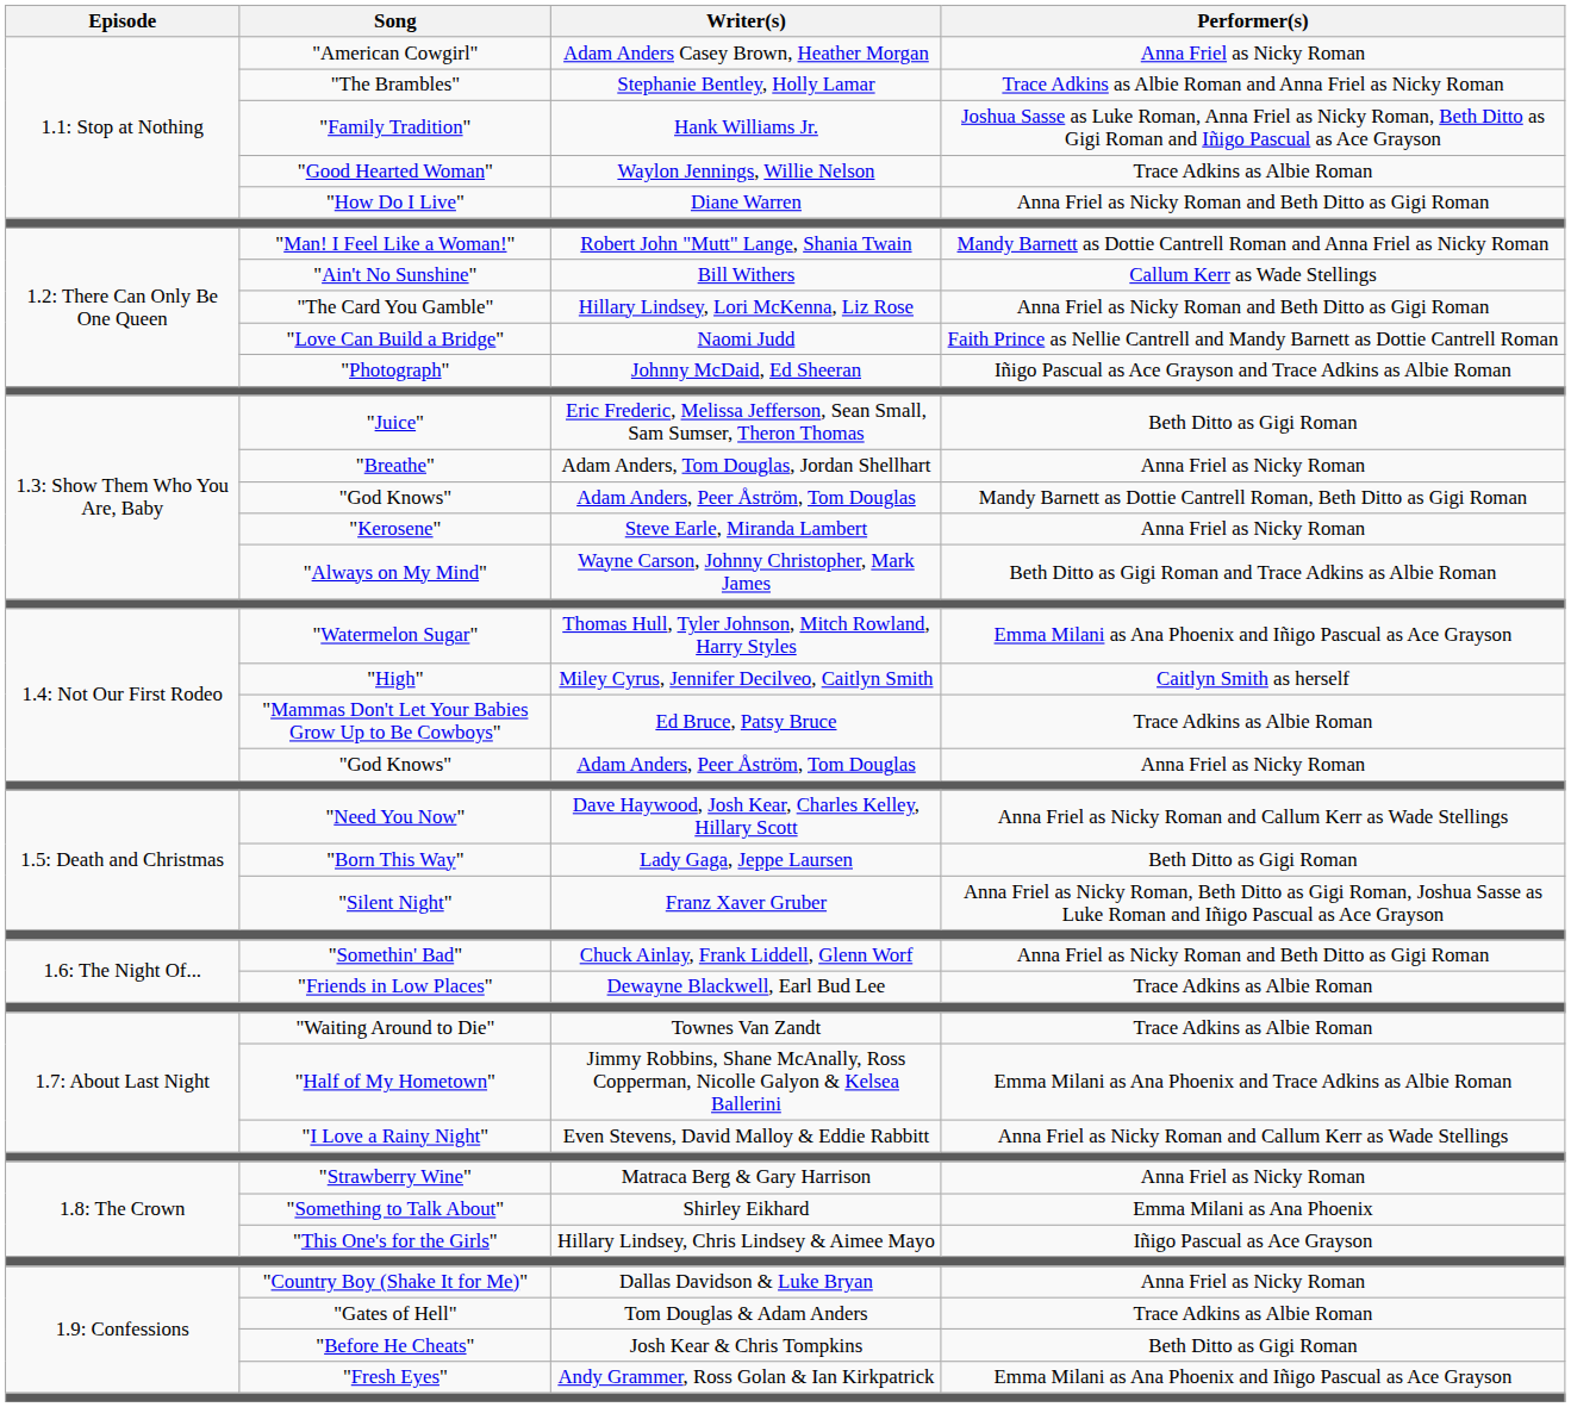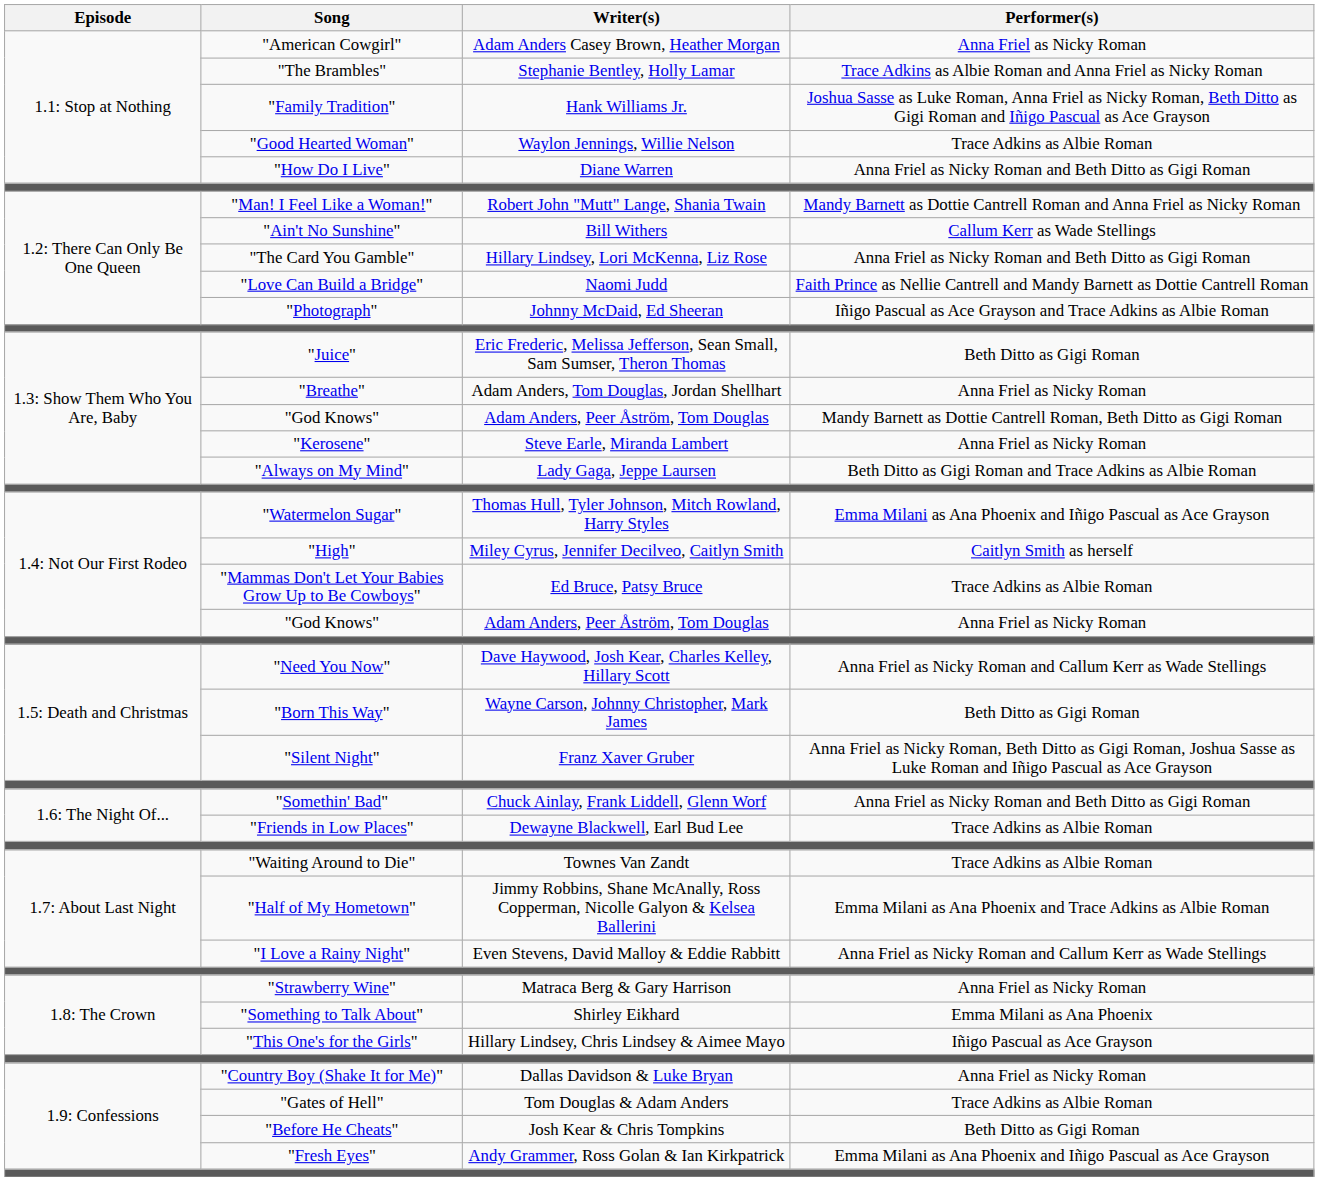"Always on My Mind" | Writer(s): Wayne Carson, Johnny Christopher, Mark James -> Lady Gaga, Jeppe Laursen
"Born This Way" | Writer(s): Lady Gaga, Jeppe Laursen -> Wayne Carson, Johnny Christopher, Mark James
